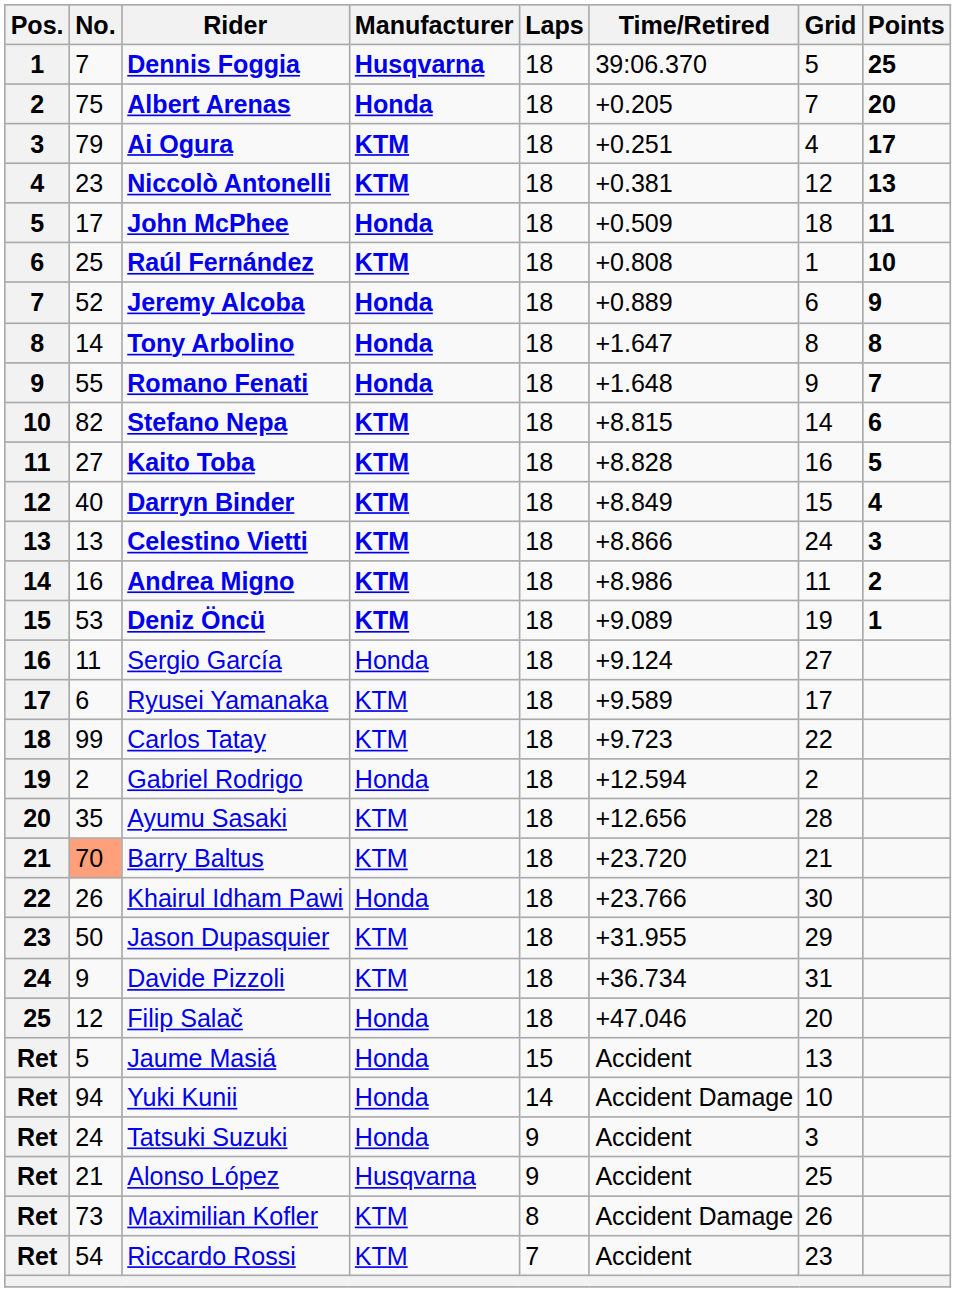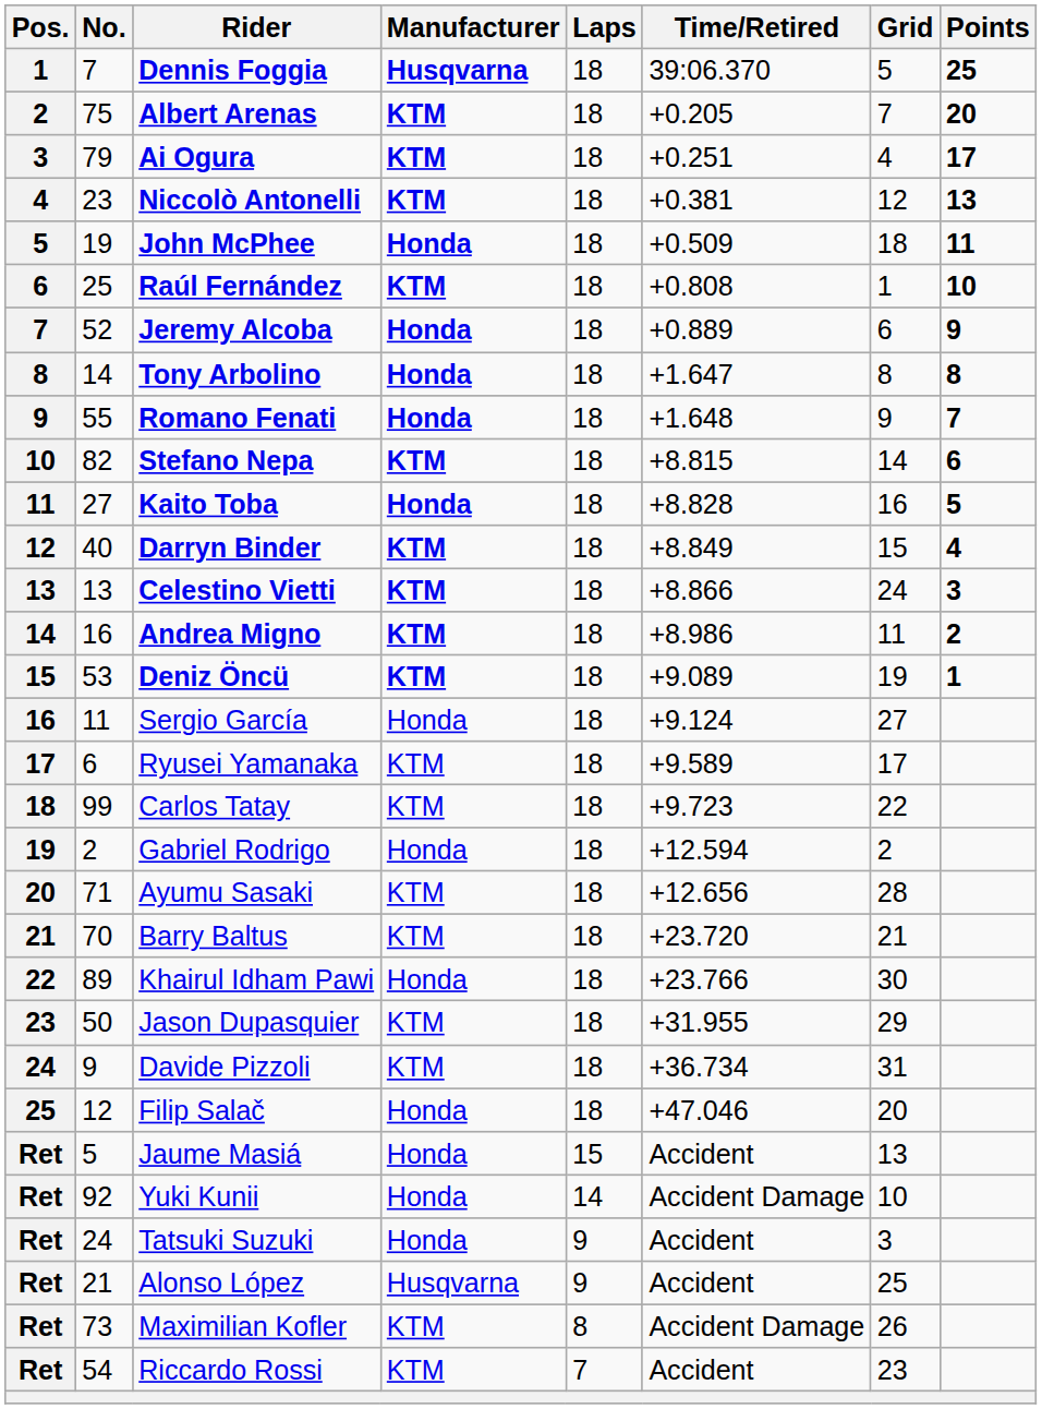Albert Arenas | Manufacturer: Honda -> KTM
John McPhee | No.: 17 -> 19
Kaito Toba | Manufacturer: KTM -> Honda
Ayumu Sasaki | No.: 35 -> 71
Barry Baltus | No.: lightsalmon background -> no background
Khairul Idham Pawi | No.: 26 -> 89
Yuki Kunii | No.: 94 -> 92
